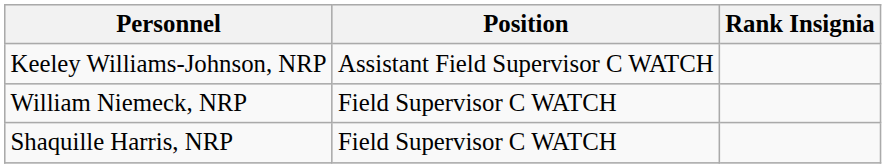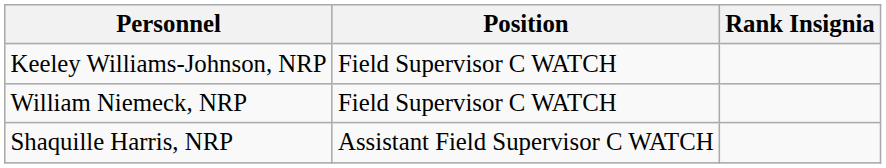Keeley Williams-Johnson, NRP | Position: Assistant Field Supervisor C WATCH -> Field Supervisor C WATCH
Shaquille Harris, NRP | Position: Field Supervisor C WATCH -> Assistant Field Supervisor C WATCH
